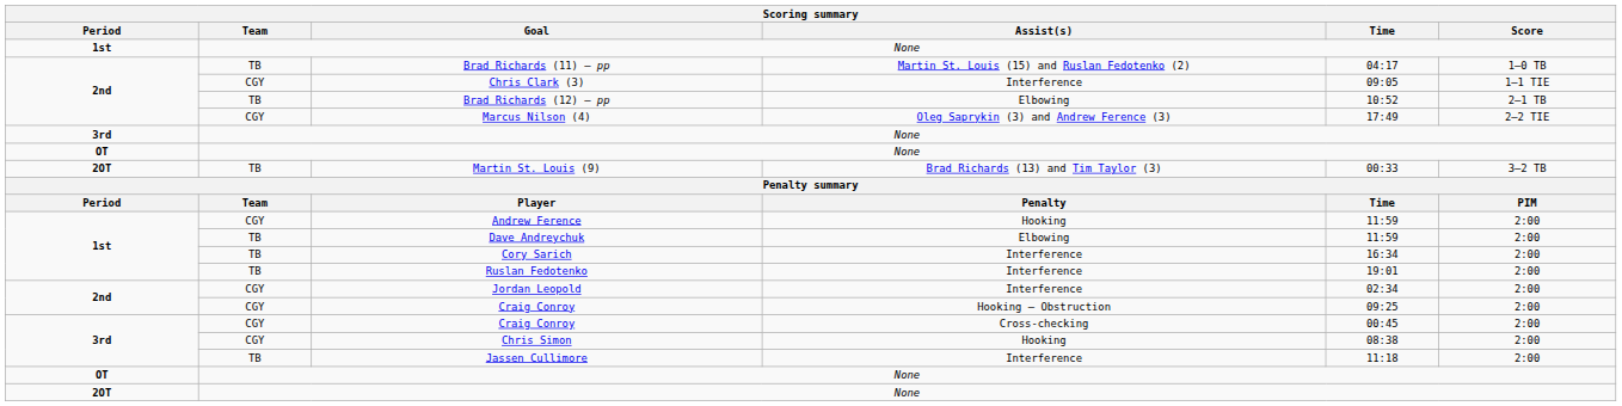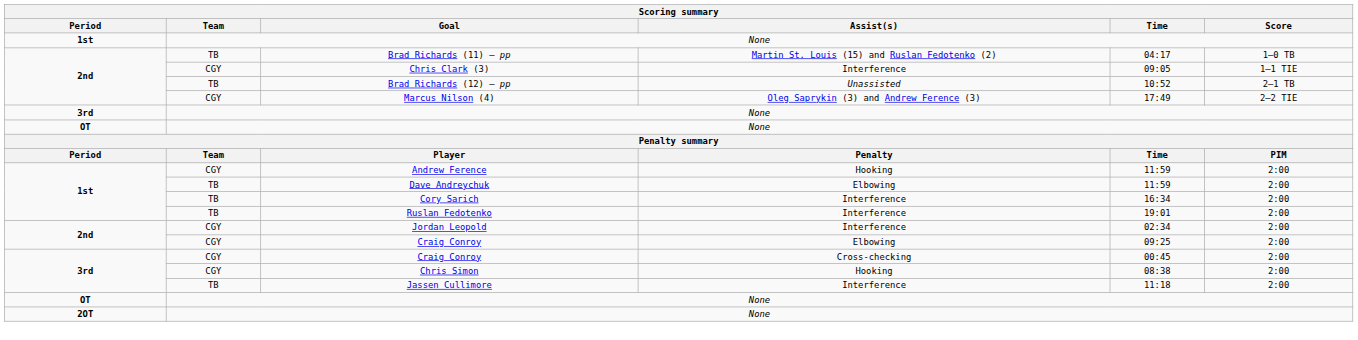Brad Richards (12) – pp | Assist(s): Elbowing -> Unassisted
- row: 2OT | TB | Martin St. Louis (9) | Brad Richards (13) and Tim Taylor (3) | 00:33 | 3–2 TB
2nd / Craig Conroy | Assist(s): Hooking – Obstruction -> Elbowing
